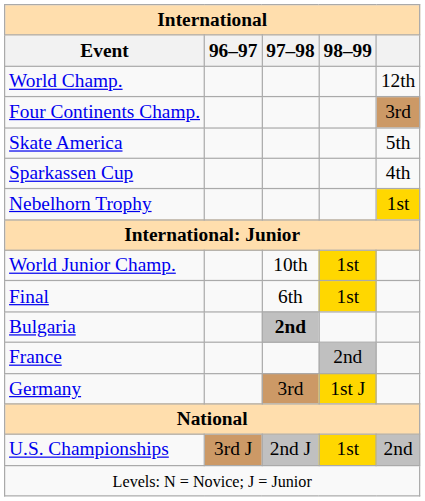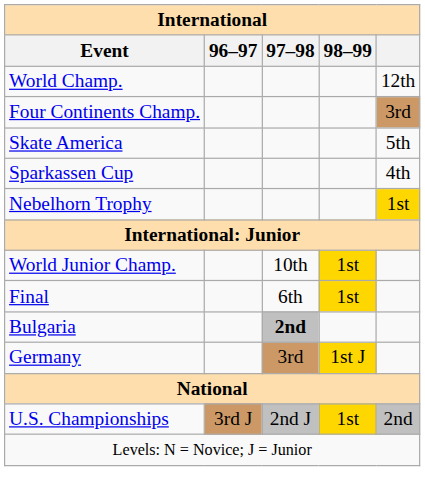- row: France | 2nd
